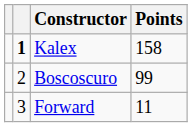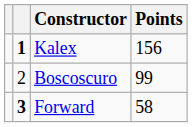Kalex | Points: 158 -> 156
Forward | column 2: normal -> bold
Forward | Points: 11 -> 58
